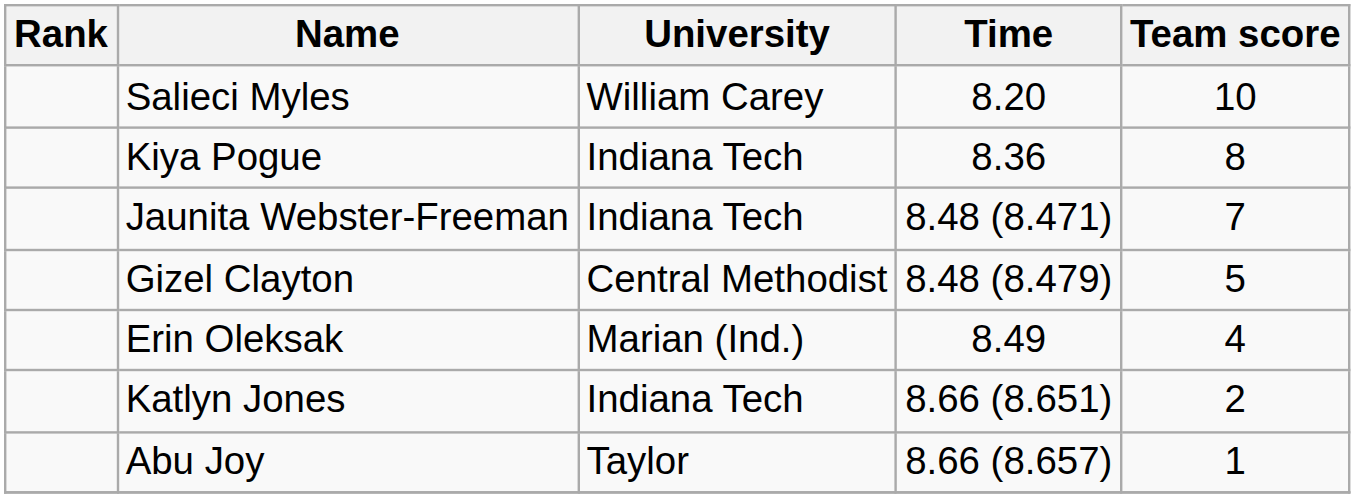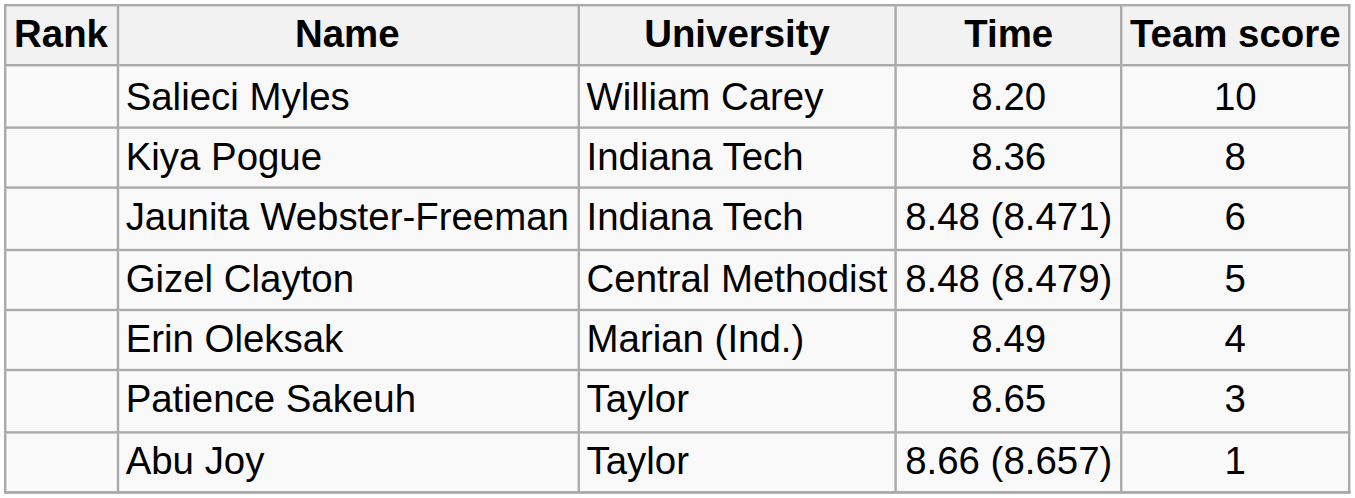Jaunita Webster-Freeman | Team score: 7 -> 6
+ row: Patience Sakeuh | Taylor | 8.65 | 3
- row: Katlyn Jones | Indiana Tech | 8.66 (8.651) | 2
